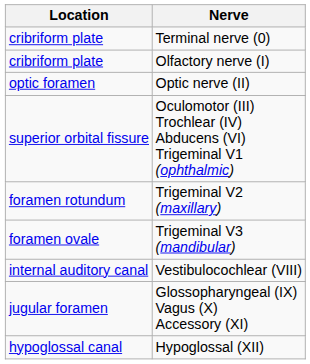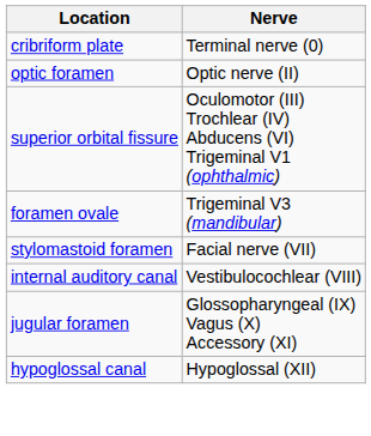- row: cribriform plate | Olfactory nerve (I)
- row: foramen rotundum | Trigeminal V2 (maxillary)
+ row: stylomastoid foramen | Facial nerve (VII)
